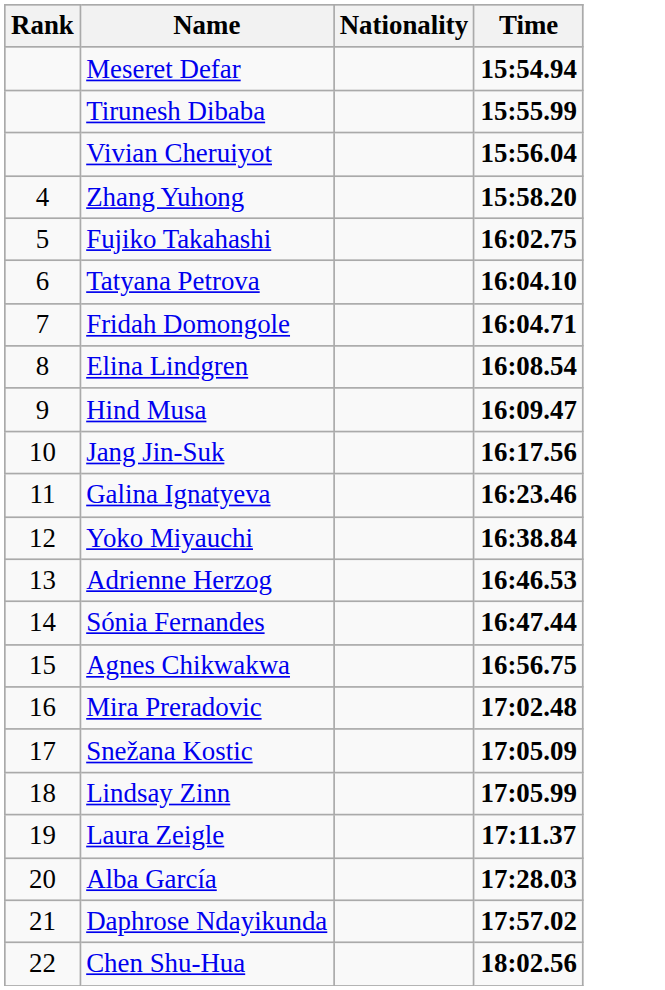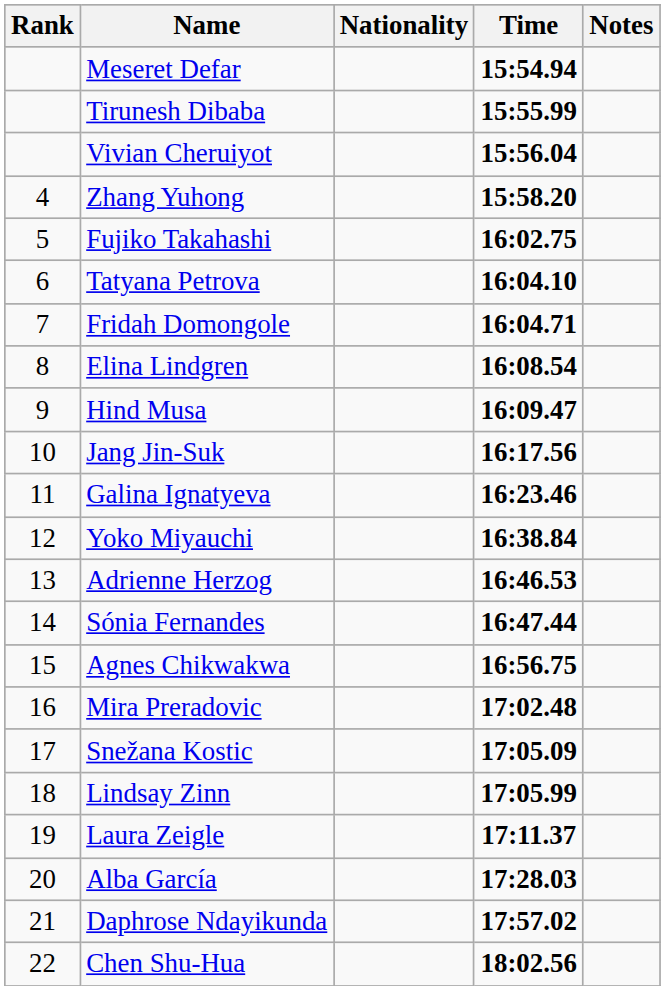+ column: Notes
